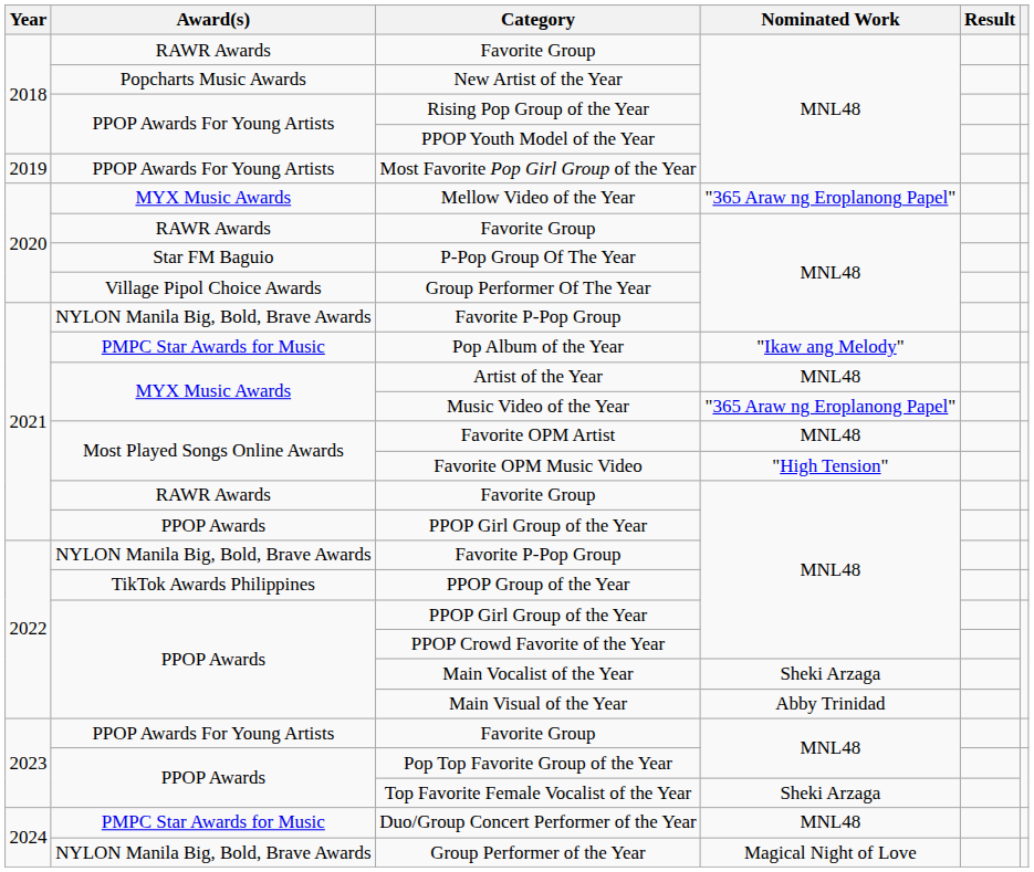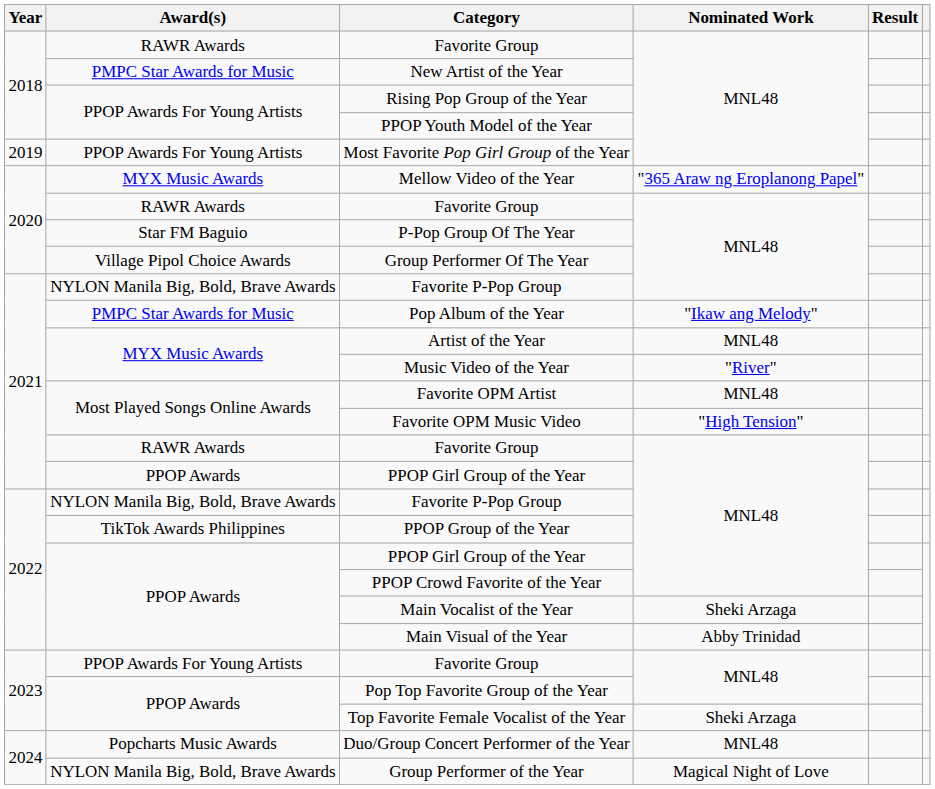New Artist of the Year | Award(s): Popcharts Music Awards -> PMPC Star Awards for Music
Music Video of the Year | Nominated Work: "365 Araw ng Eroplanong Papel" -> "River"
Duo/Group Concert Performer of the Year | Award(s): PMPC Star Awards for Music -> Popcharts Music Awards
